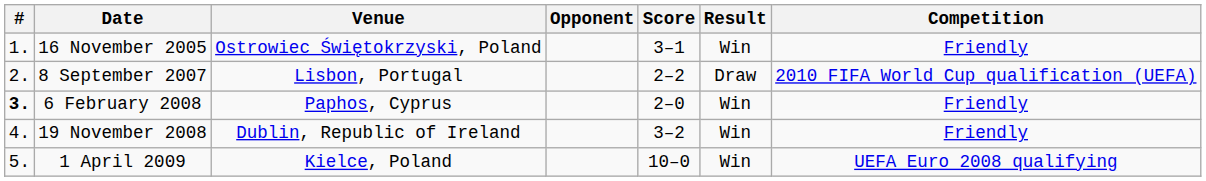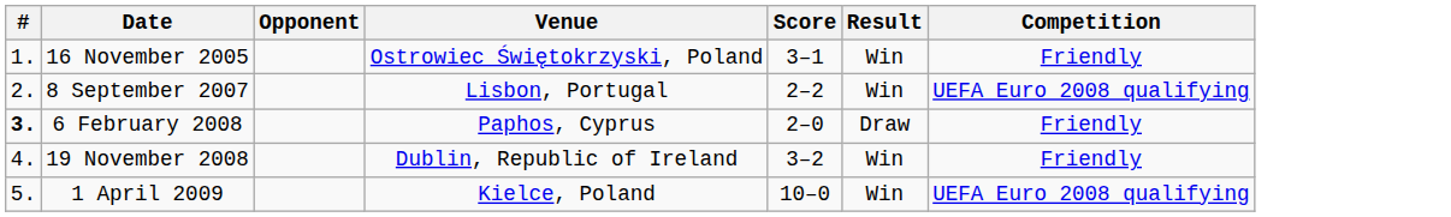columns swapped: Venue <-> Opponent
8 September 2007 | Result: Draw -> Win
8 September 2007 | Competition: 2010 FIFA World Cup qualification (UEFA) -> UEFA Euro 2008 qualifying
6 February 2008 | Result: Win -> Draw
